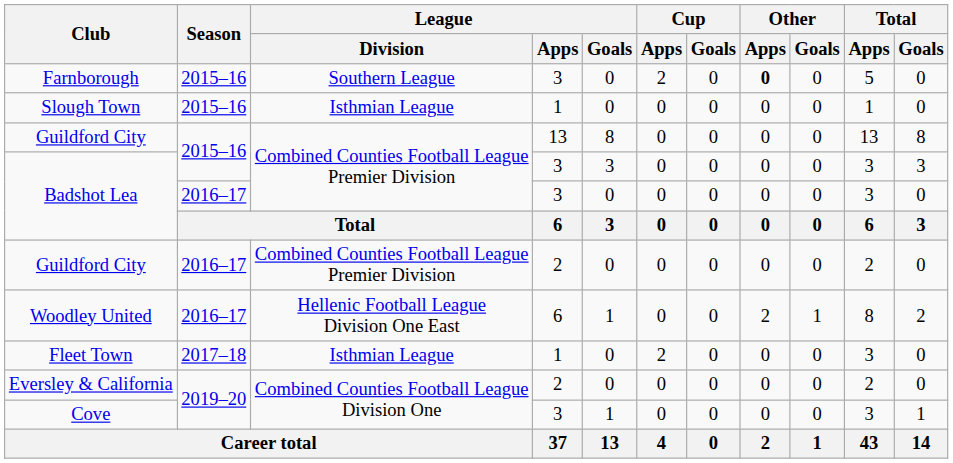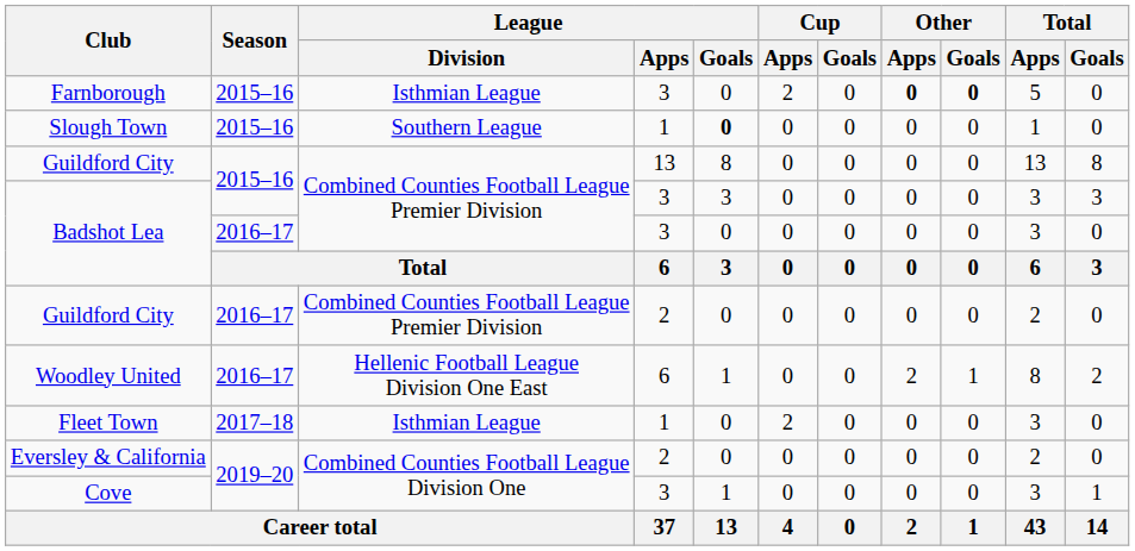Farnborough | League / Division: Southern League -> Isthmian League
Farnborough | Other / Goals: normal -> bold
Slough Town | League / Division: Isthmian League -> Southern League
Slough Town | League / Goals: normal -> bold
